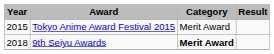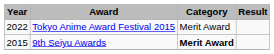Tokyo Anime Award Festival 2015 | Year: 2015 -> 2022
9th Seiyu Awards | Year: 2018 -> 2015
